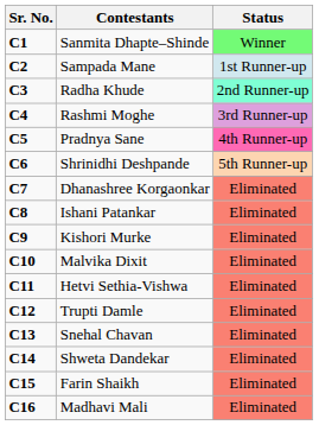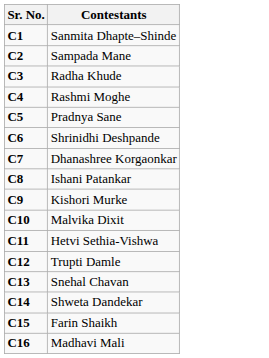- column: Status | Winner | 1st Runner-up | 2nd Runner-up | 3rd Runner-up | 4th Runner-up | 5th Runner-up | Eliminated | Eliminated | Eliminated | Eliminated | Eliminated | Eliminated | Eliminated | Eliminated | Eliminated | Eliminated
